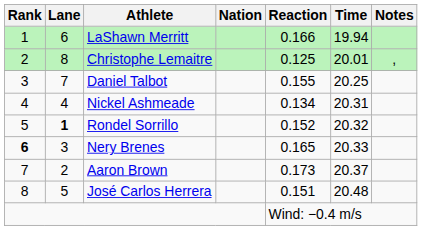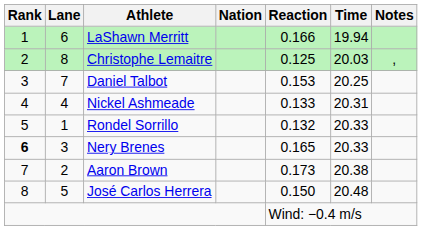Christophe Lemaitre | Time: 20.01 -> 20.03
Daniel Talbot | Reaction: 0.155 -> 0.153
Nickel Ashmeade | Reaction: 0.134 -> 0.133
Rondel Sorrillo | Lane: bold -> normal
Rondel Sorrillo | Reaction: 0.152 -> 0.132
Rondel Sorrillo | Time: 20.32 -> 20.33
Aaron Brown | Time: 20.37 -> 20.38
José Carlos Herrera | Reaction: 0.151 -> 0.150
